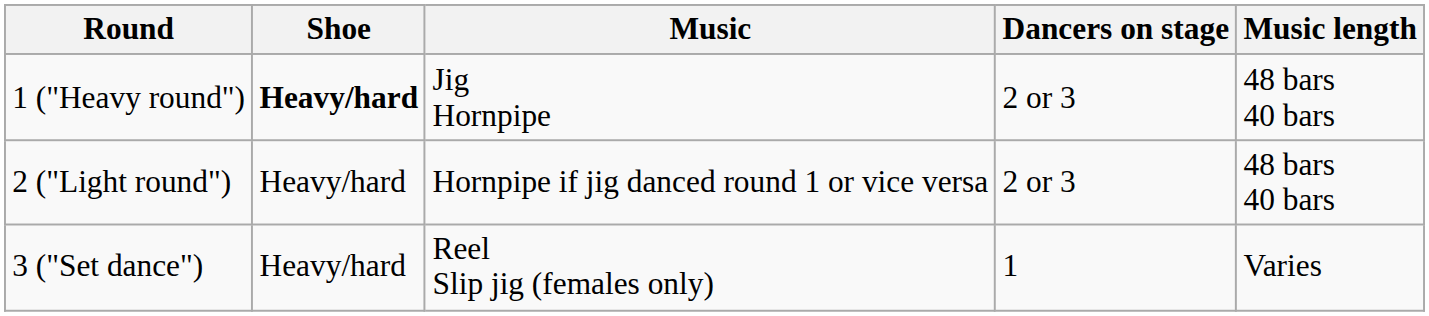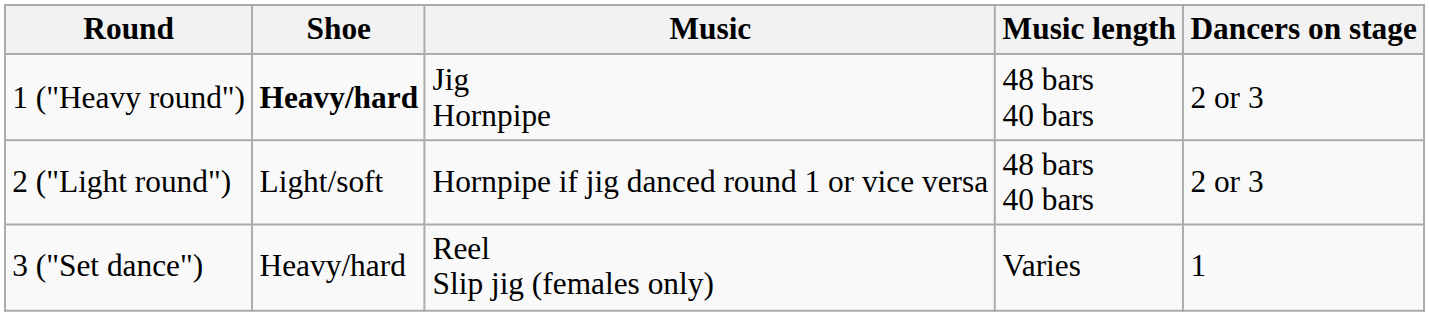columns swapped: Music length <-> Dancers on stage
2 ("Light round") | Shoe: Heavy/hard -> Light/soft
